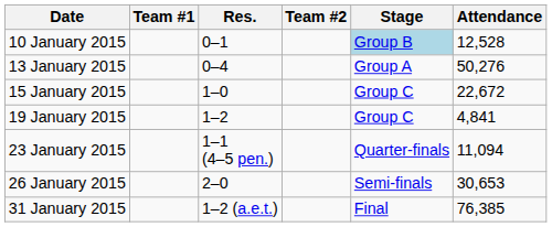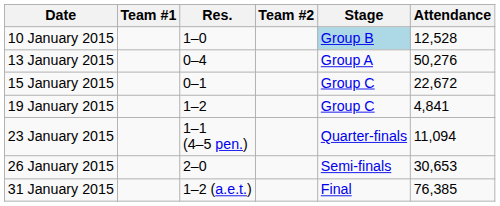10 January 2015 | Res.: 0–1 -> 1–0
15 January 2015 | Res.: 1–0 -> 0–1
